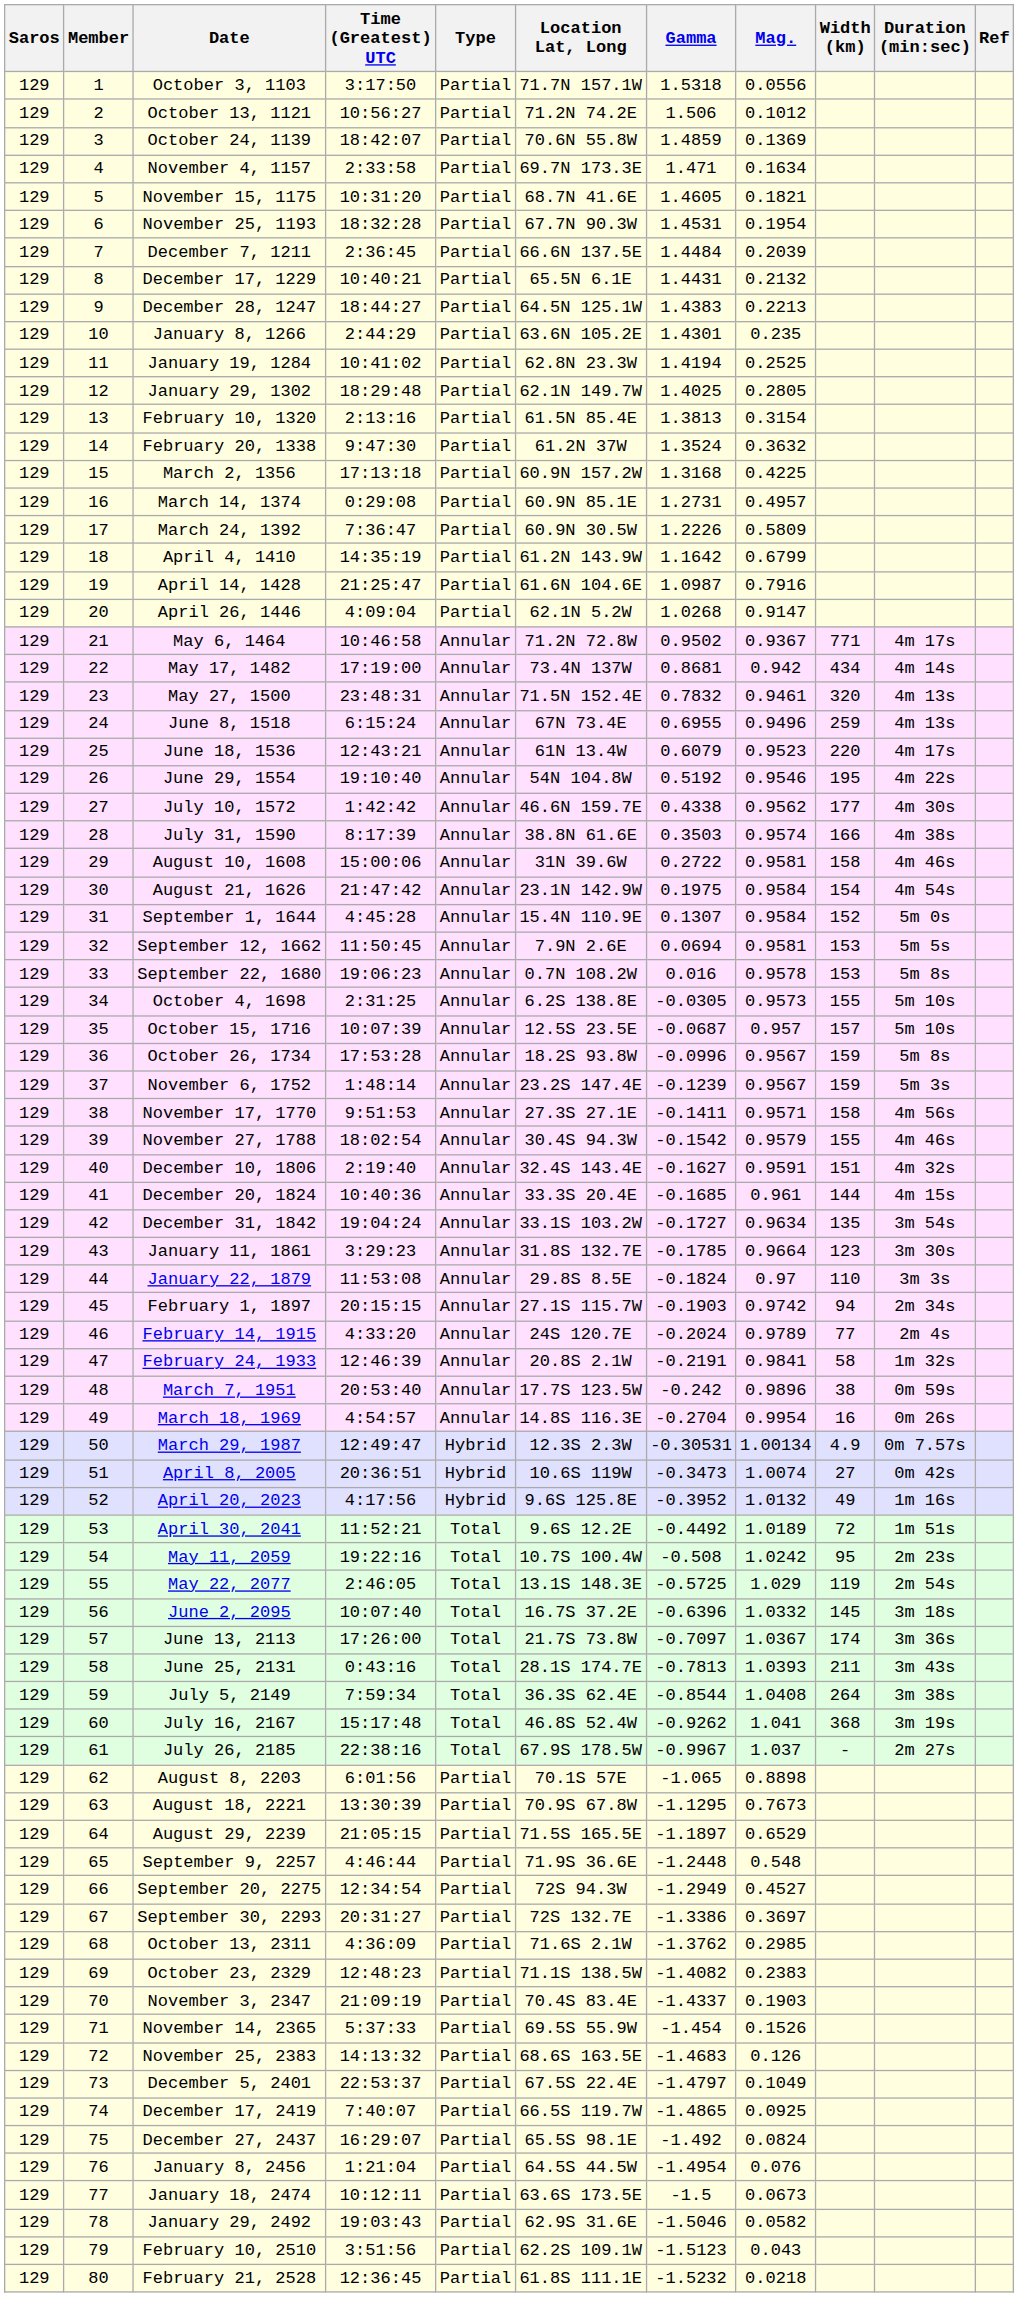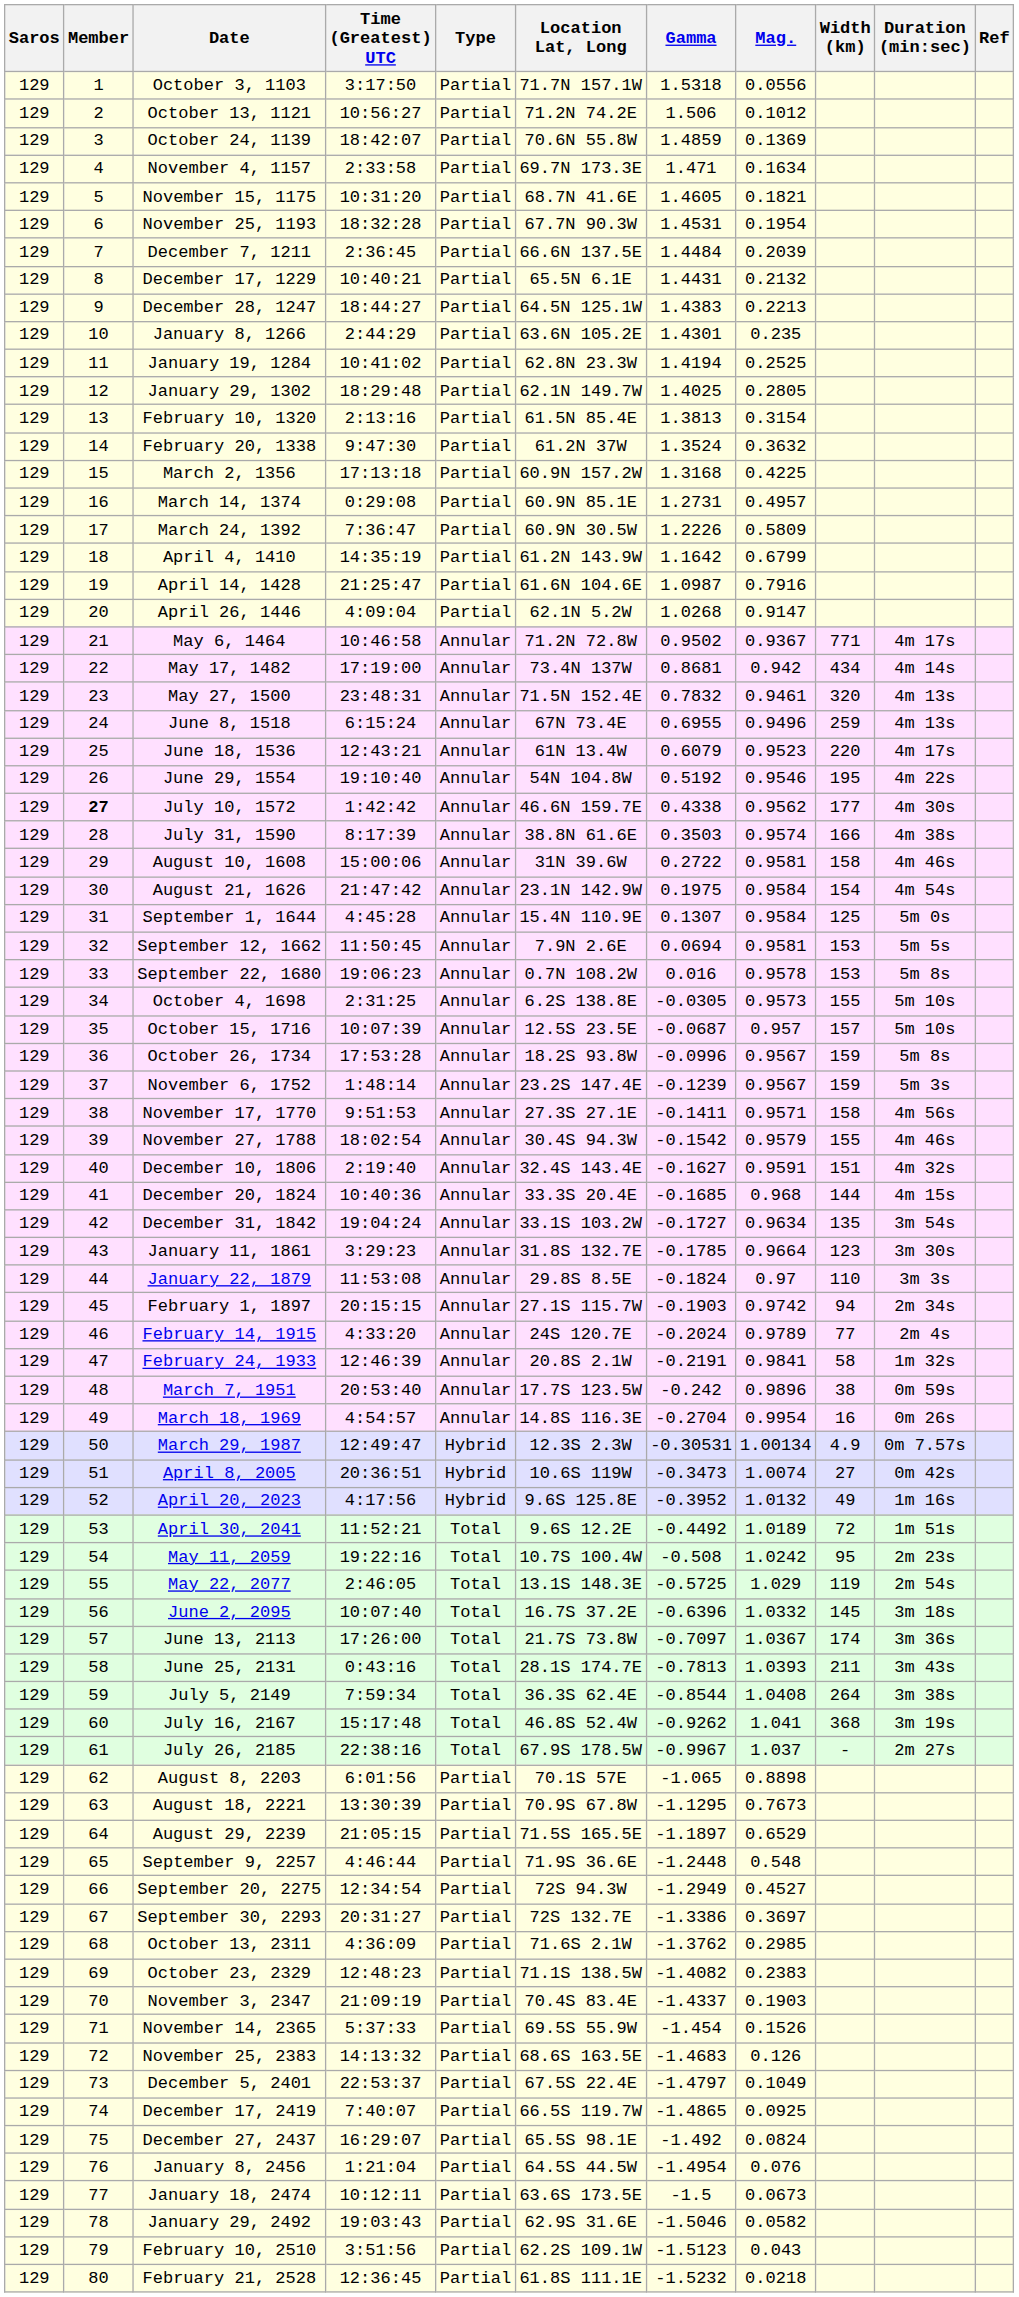July 10, 1572 | Member: normal -> bold
September 1, 1644 | Width (km): 152 -> 125
December 20, 1824 | Mag.: 0.961 -> 0.968
